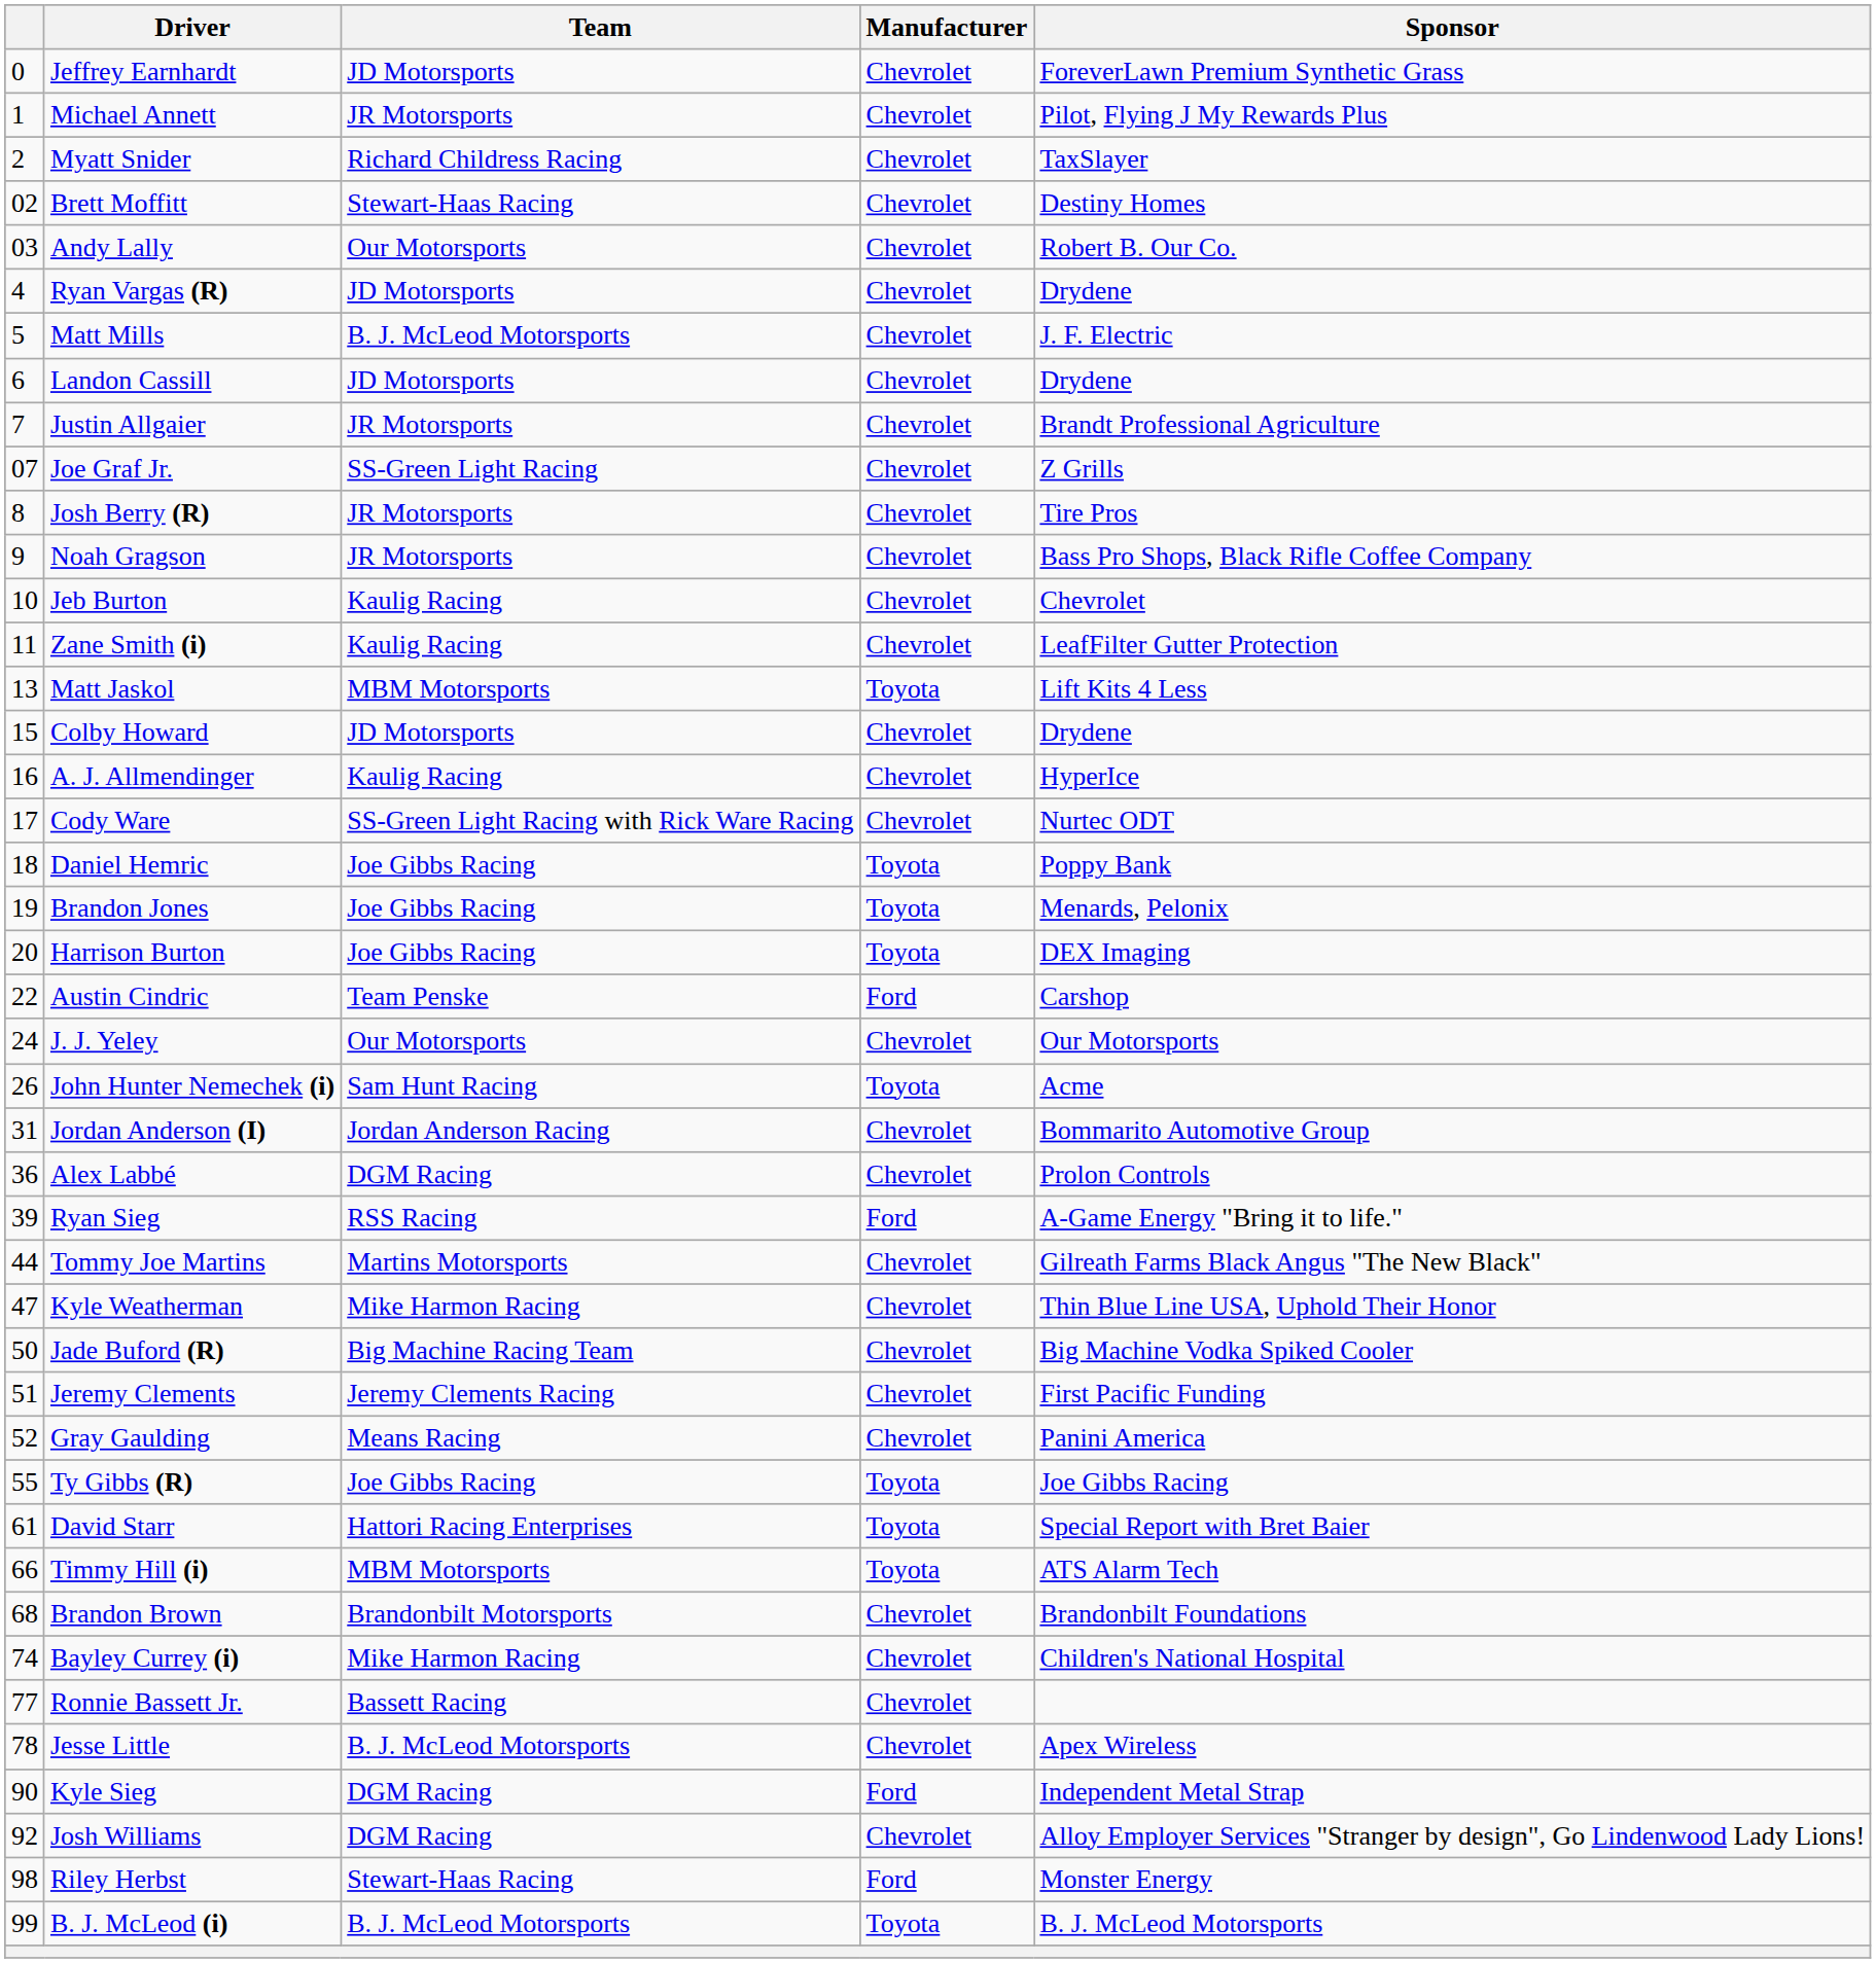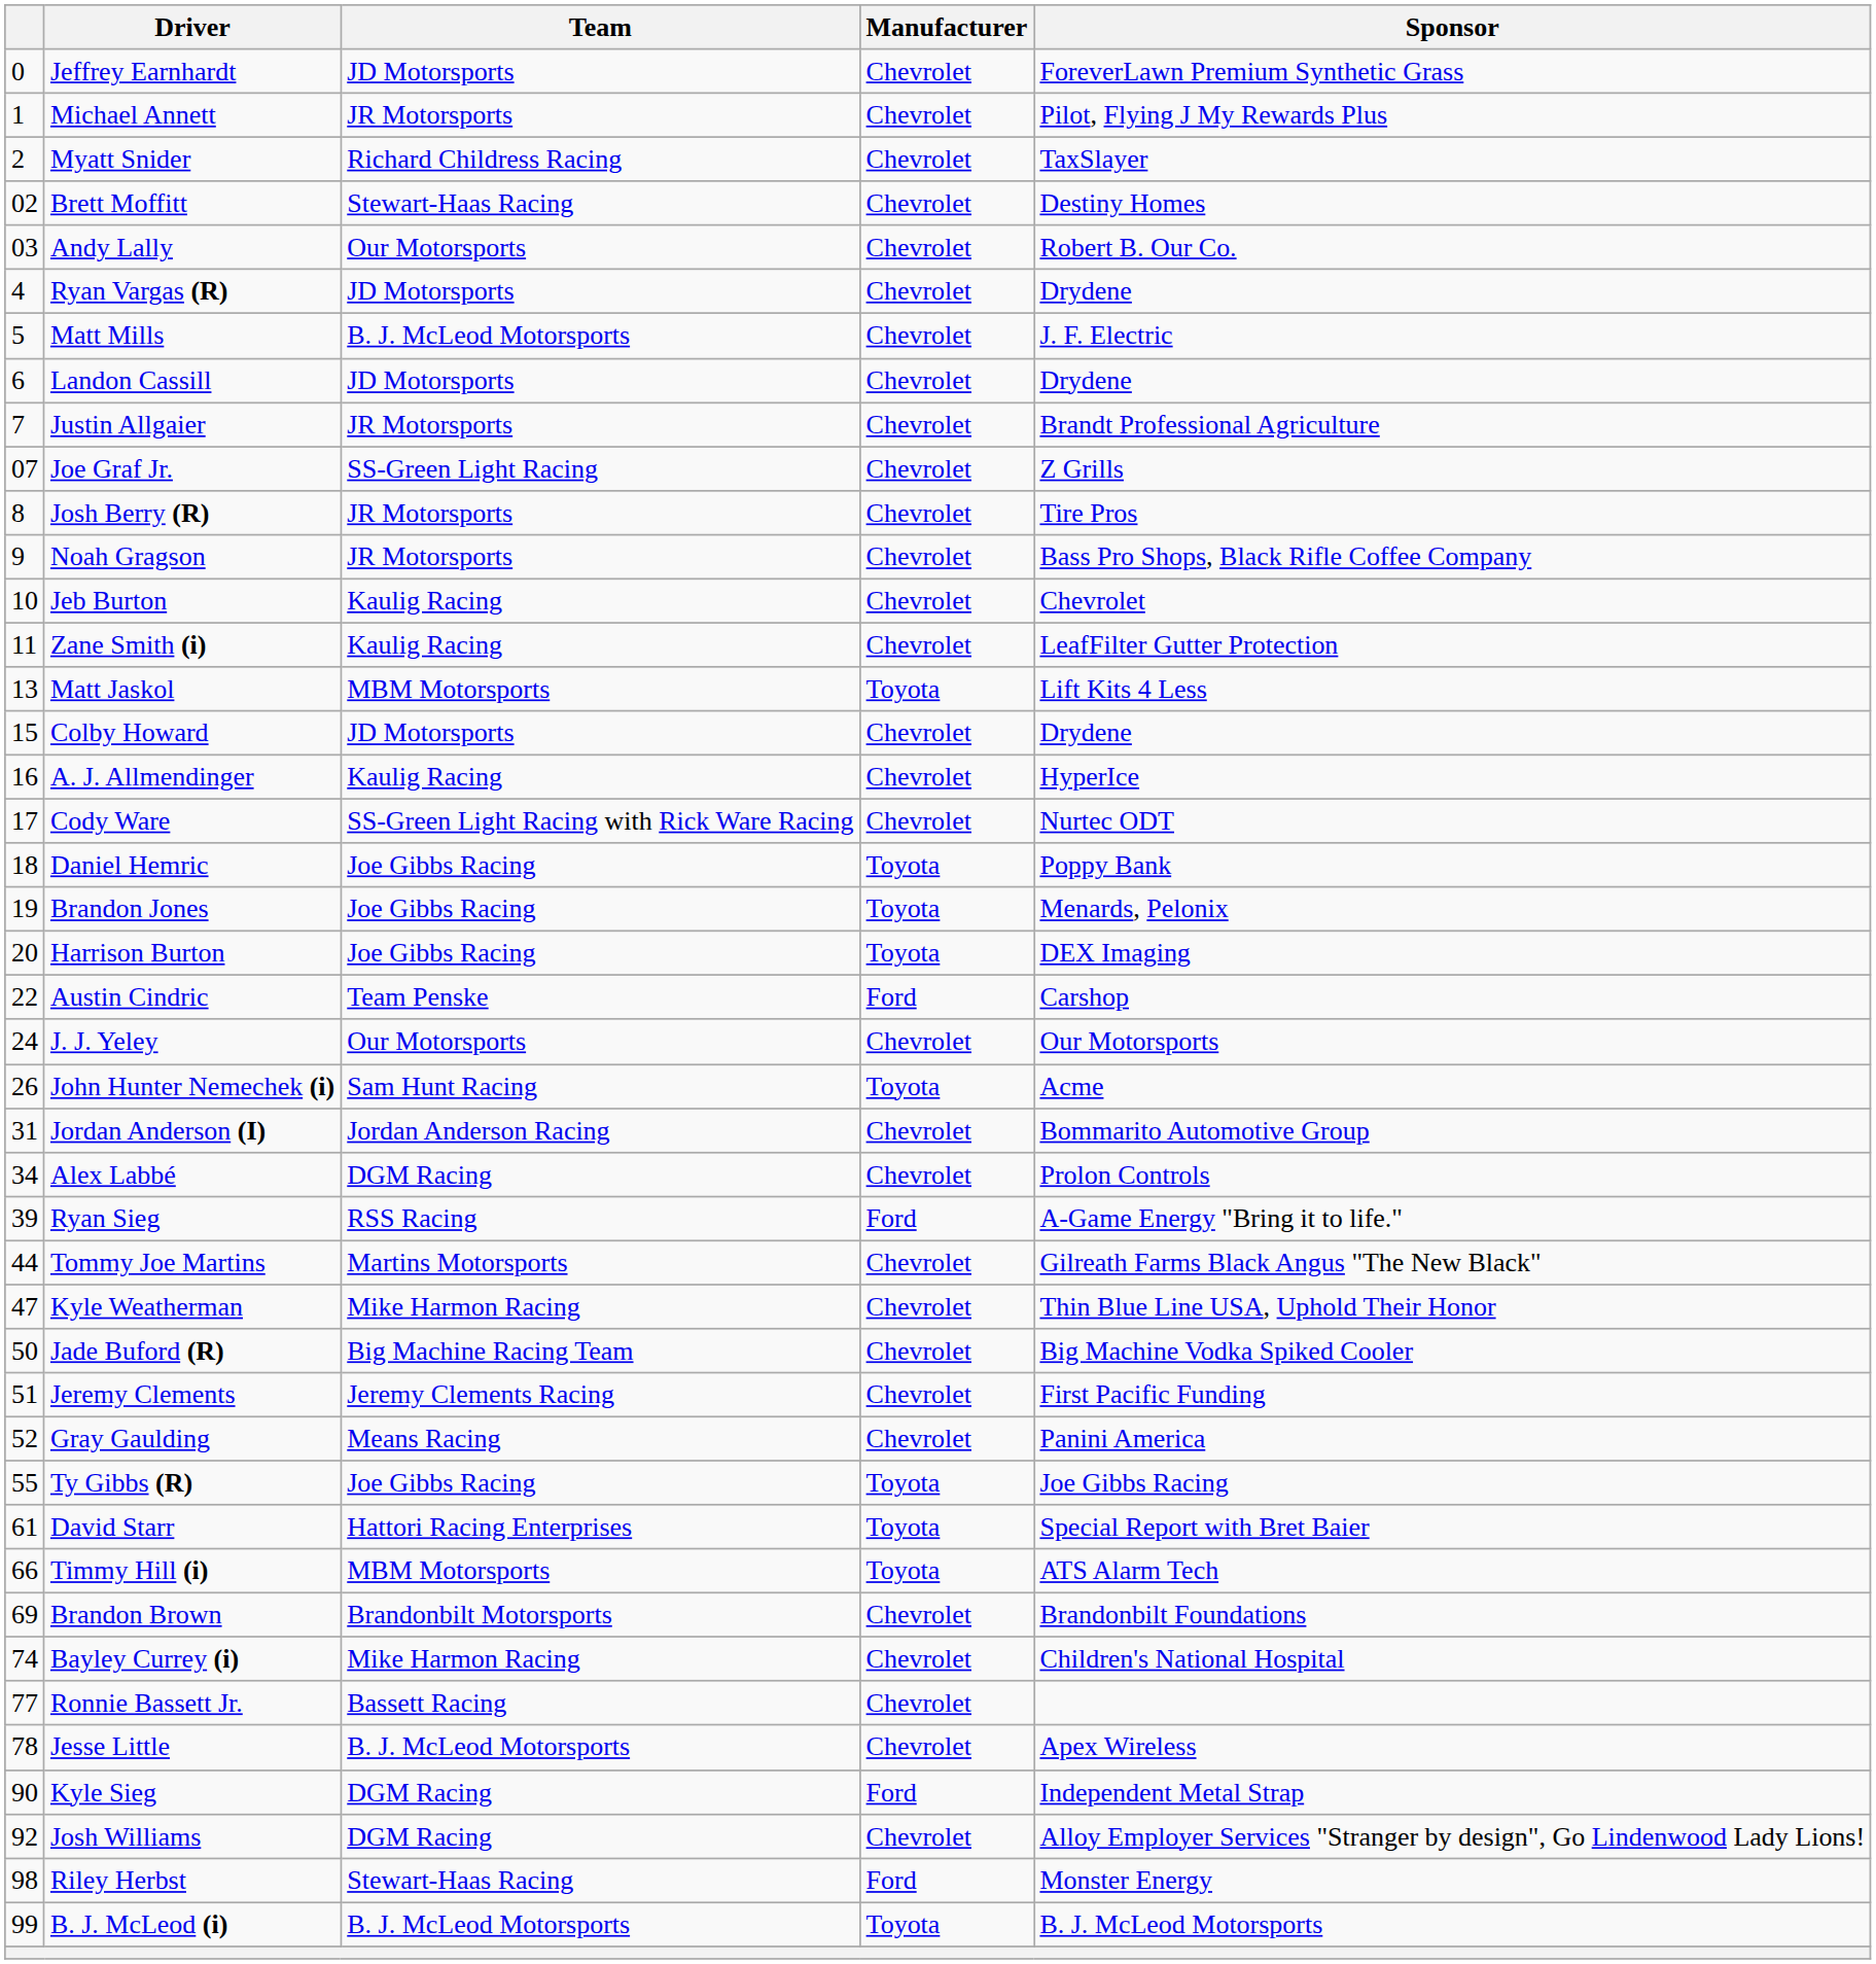Alex Labbé | column 1: 36 -> 34
Brandon Brown | column 1: 68 -> 69
